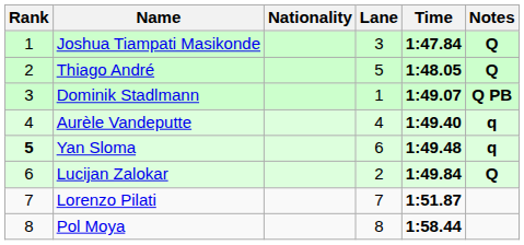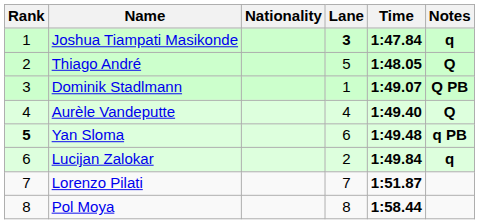Joshua Tiampati Masikonde | Lane: normal -> bold
Joshua Tiampati Masikonde | Notes: Q -> q
Aurèle Vandeputte | Notes: q -> Q
Yan Sloma | Notes: q -> q PB
Lucijan Zalokar | Notes: Q -> q
